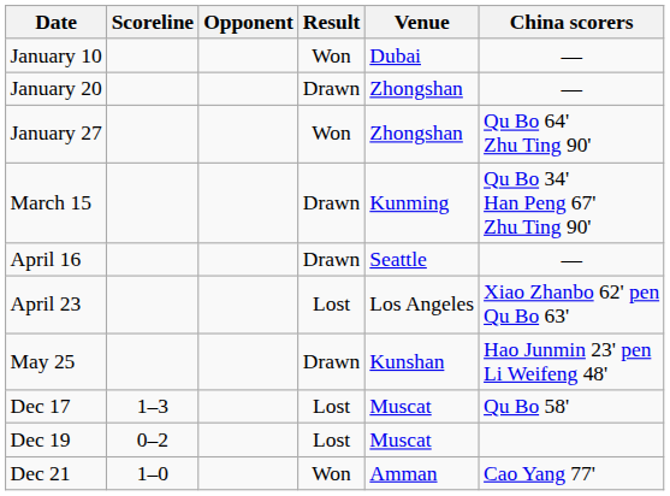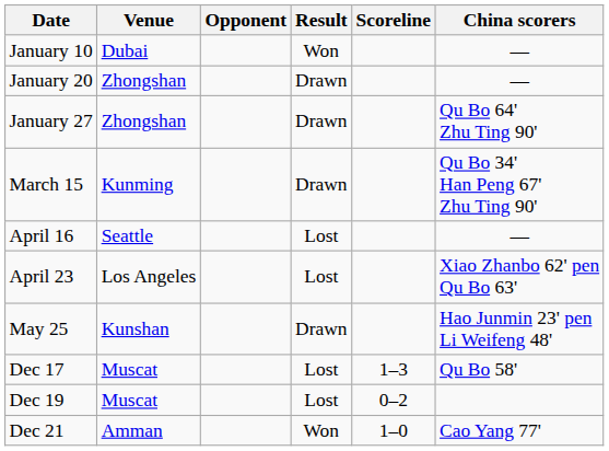columns swapped: Venue <-> Scoreline
January 27 | Result: Won -> Drawn
April 16 | Result: Drawn -> Lost
